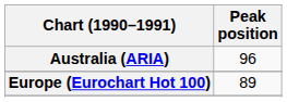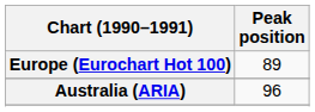rows swapped: Australia (ARIA) <-> Europe (Eurochart Hot 100)
